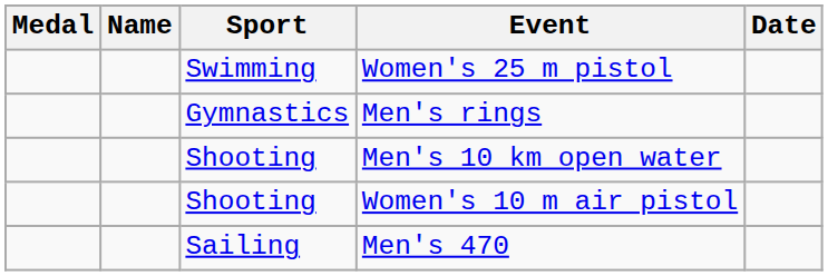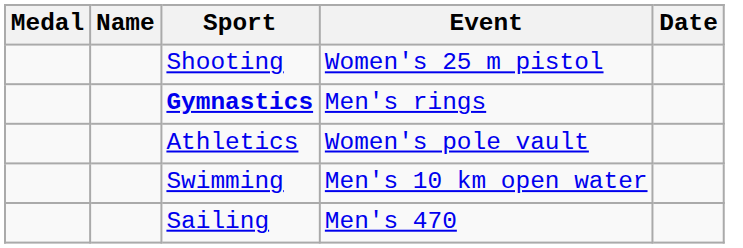Women's 25 m pistol | Sport: Swimming -> Shooting
Men's rings | Sport: normal -> bold
+ row: Athletics | Women's pole vault
Men's 10 km open water | Sport: Shooting -> Swimming
- row: Shooting | Women's 10 m air pistol
